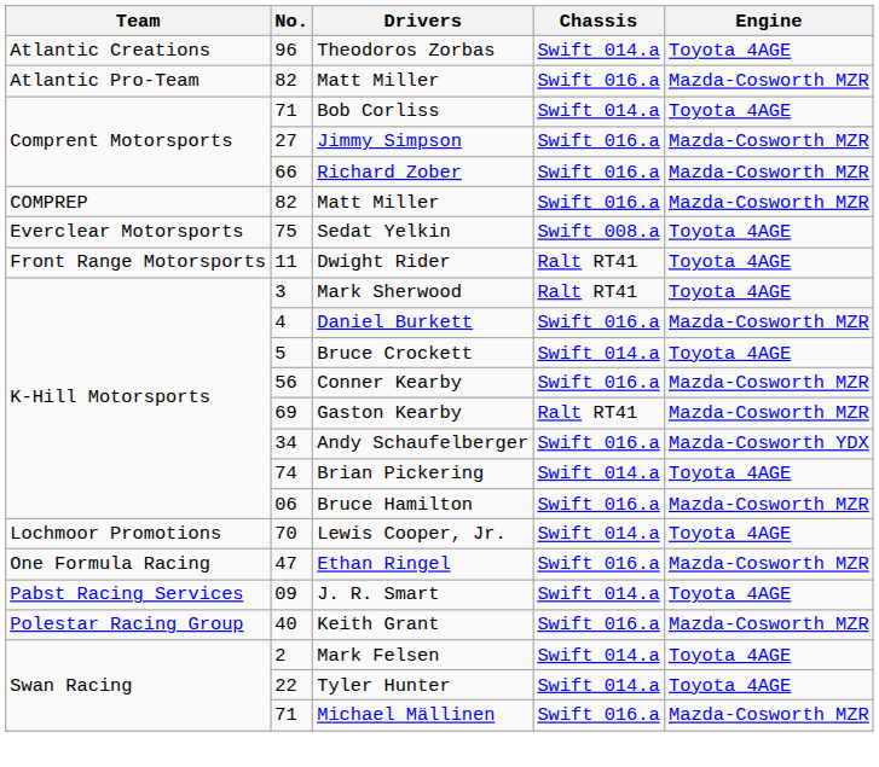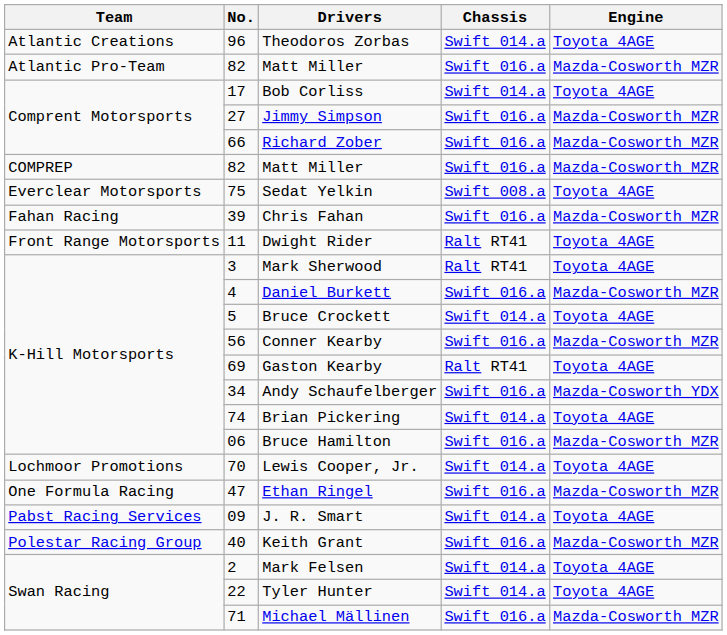Bob Corliss | No.: 71 -> 17
+ row: Fahan Racing | 39 | Chris Fahan | Swift 016.a | Mazda-Cosworth MZR
Gaston Kearby | Engine: Mazda-Cosworth MZR -> Toyota 4AGE
